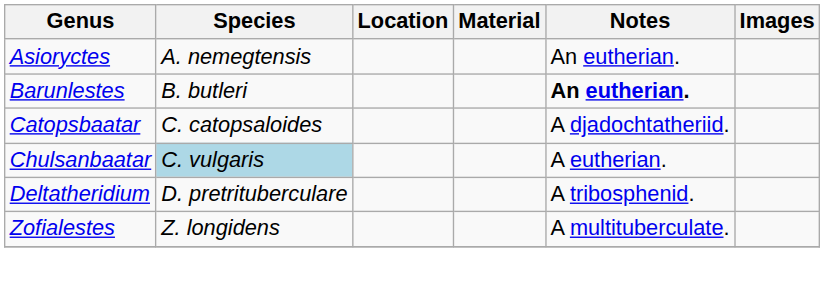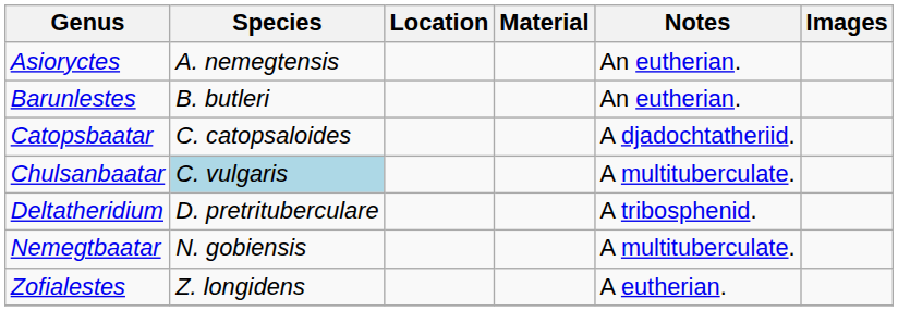Barunlestes | Notes: bold -> normal
Chulsanbaatar | Notes: A eutherian. -> A multituberculate.
+ row: Nemegtbaatar | N. gobiensis | A multituberculate.
Zofialestes | Notes: A multituberculate. -> A eutherian.
